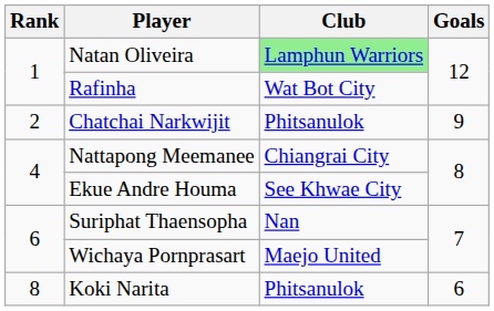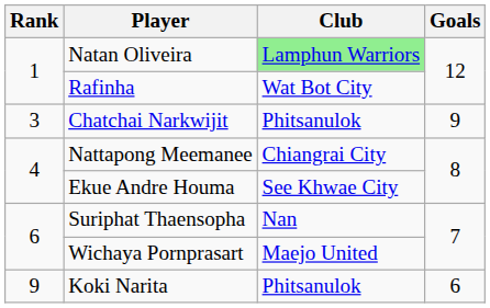Chatchai Narkwijit | Rank: 2 -> 3
Koki Narita | Rank: 8 -> 9
